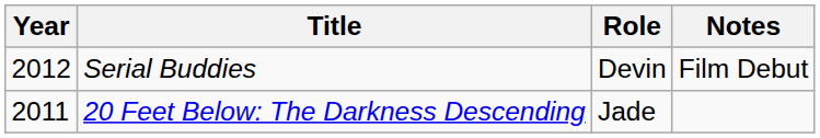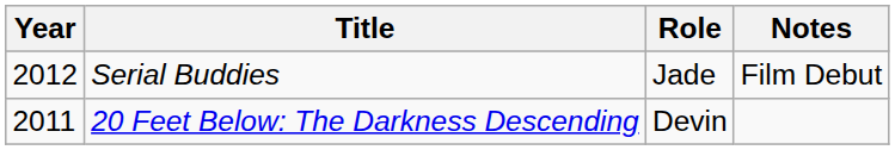Serial Buddies | Role: Devin -> Jade
20 Feet Below: The Darkness Descending | Role: Jade -> Devin
